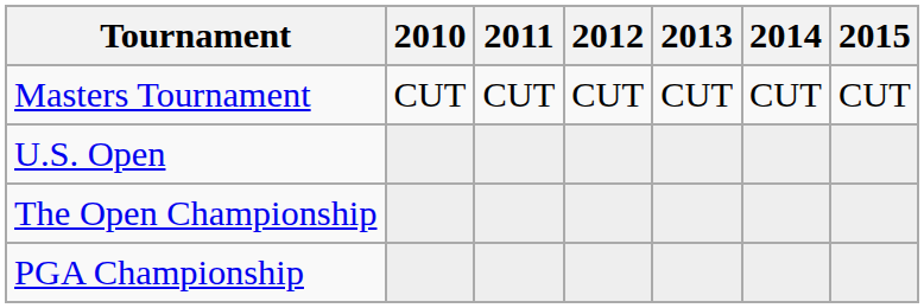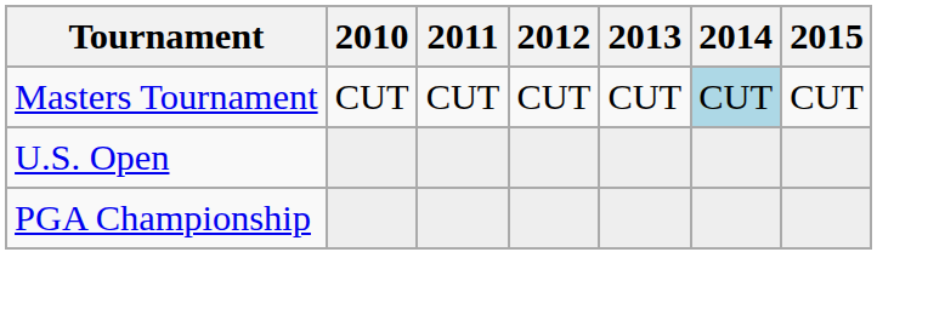Masters Tournament | 2014: no background -> lightblue background
- row: The Open Championship
